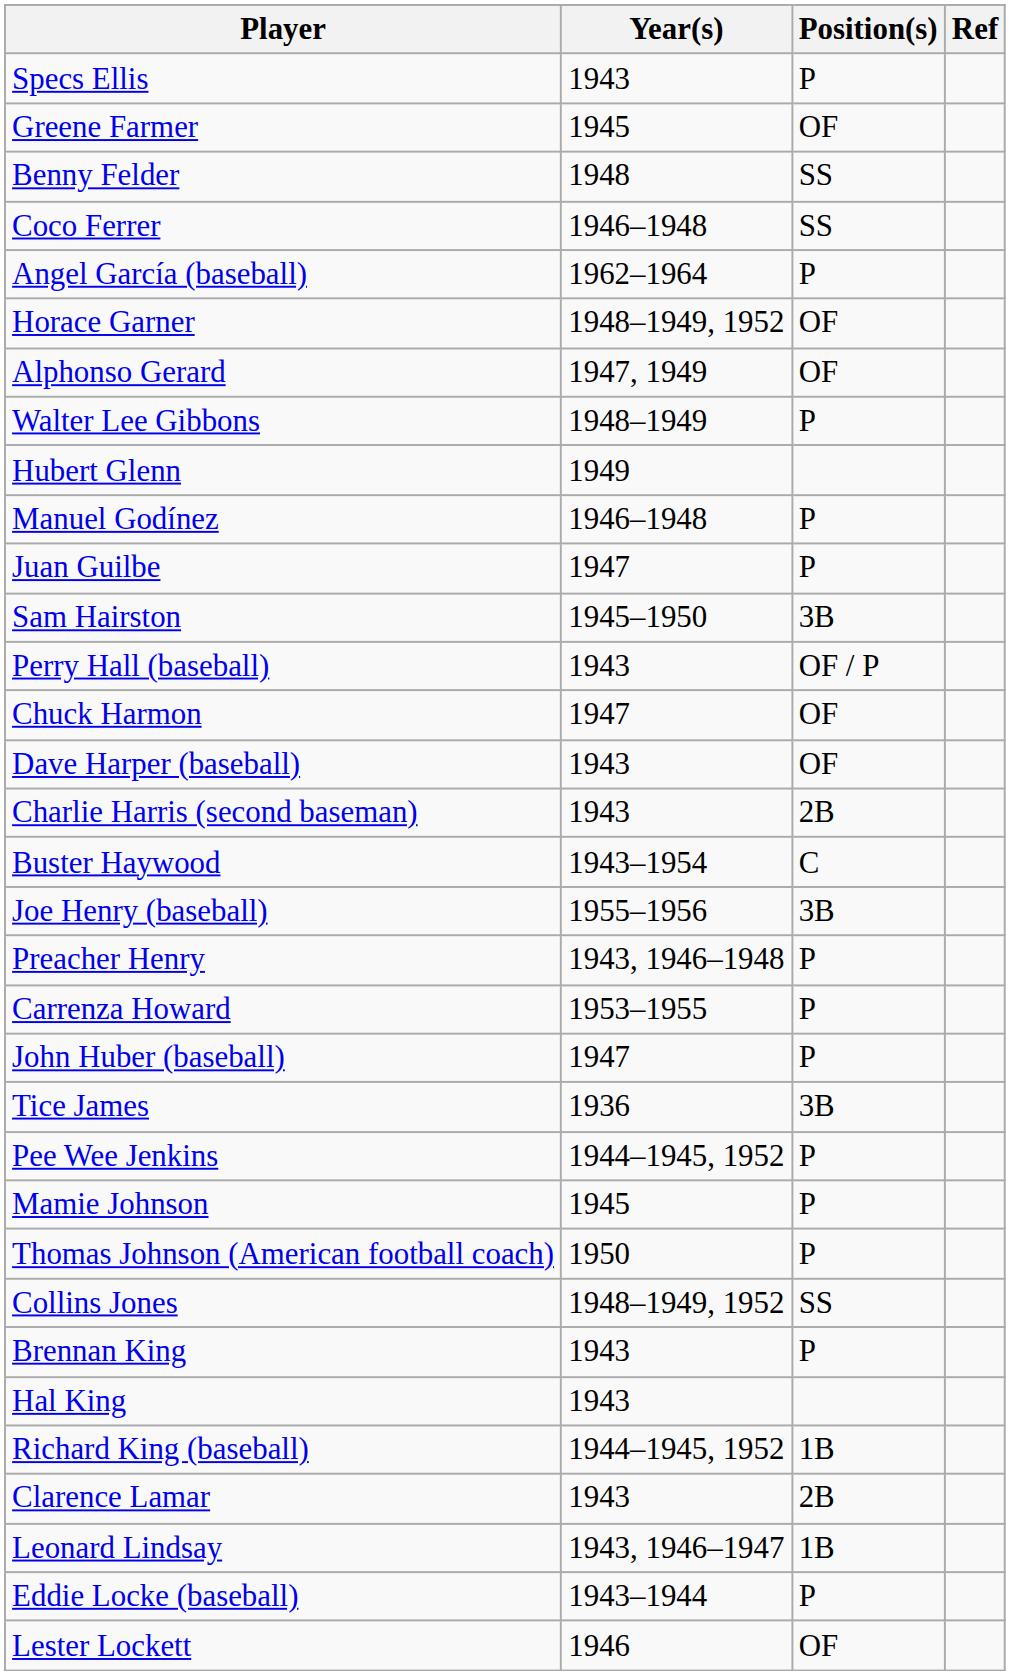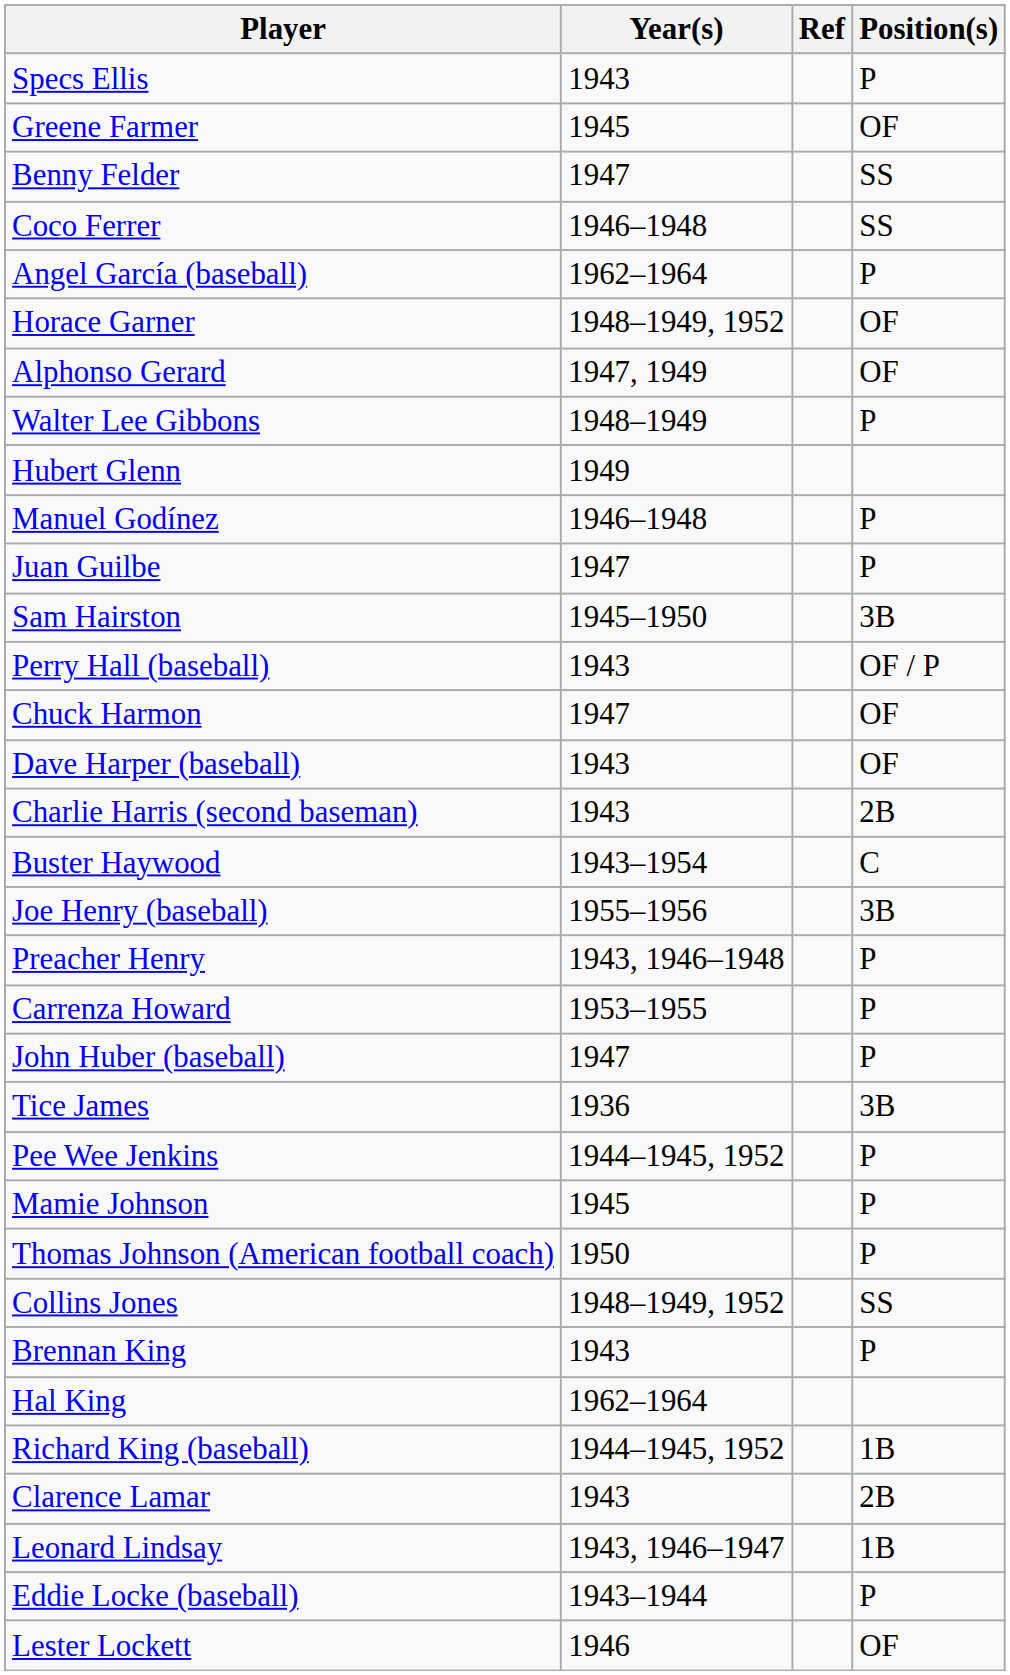columns swapped: Position(s) <-> Ref
Benny Felder | Year(s): 1948 -> 1947
Hal King | Year(s): 1943 -> 1962–1964
